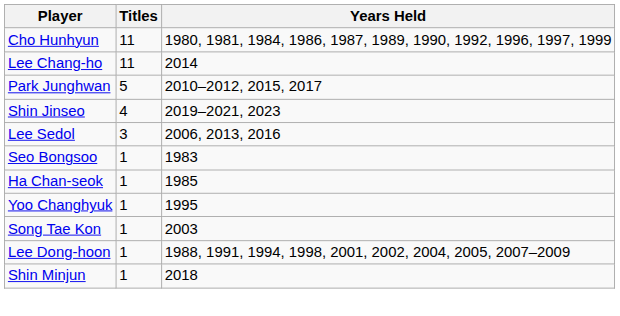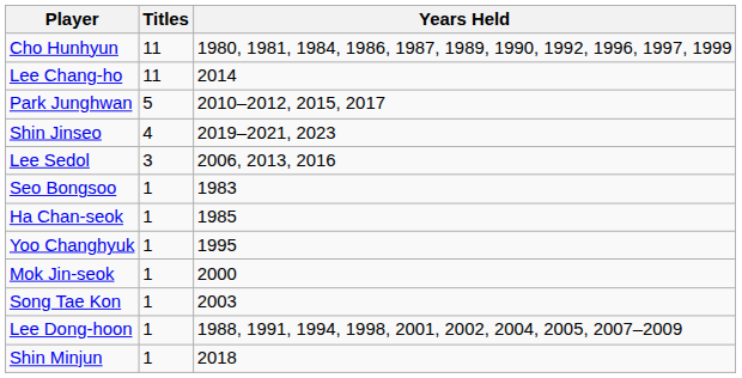+ row: Mok Jin-seok | 1 | 2000
